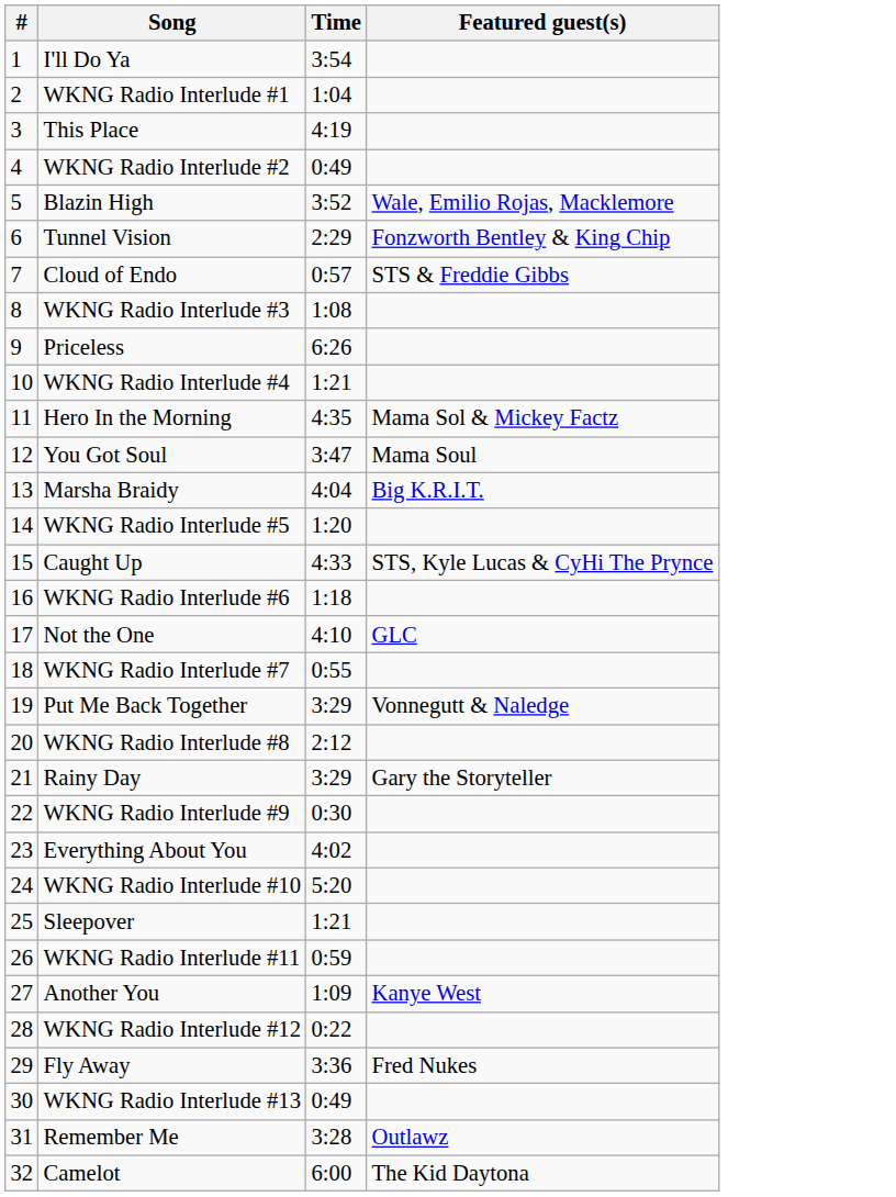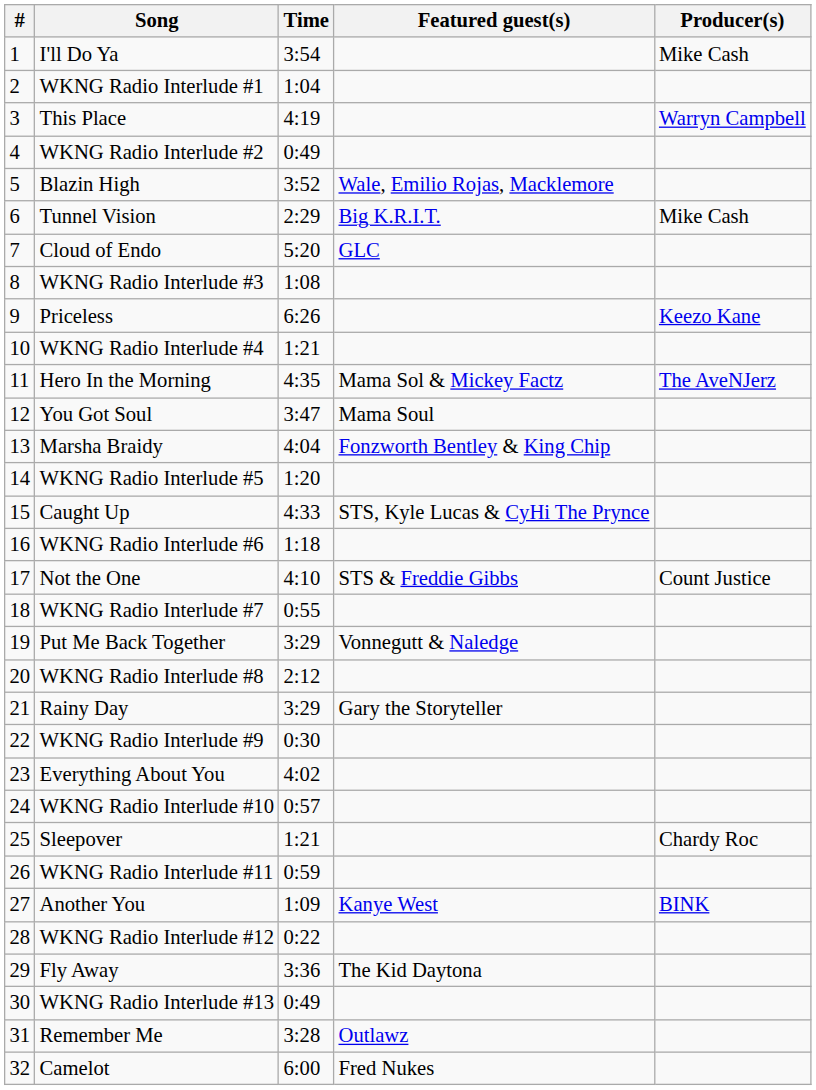+ column: Producer(s) | Mike Cash | Warryn Campbell | Mike Cash | Keezo Kane | The AveNJerz | Count Justice | Chardy Roc | BINK
Tunnel Vision | Featured guest(s): Fonzworth Bentley & King Chip -> Big K.R.I.T.
Cloud of Endo | Time: 0:57 -> 5:20
Cloud of Endo | Featured guest(s): STS & Freddie Gibbs -> GLC
Marsha Braidy | Featured guest(s): Big K.R.I.T. -> Fonzworth Bentley & King Chip
Not the One | Featured guest(s): GLC -> STS & Freddie Gibbs
WKNG Radio Interlude #10 | Time: 5:20 -> 0:57
Fly Away | Featured guest(s): Fred Nukes -> The Kid Daytona
Camelot | Featured guest(s): The Kid Daytona -> Fred Nukes
